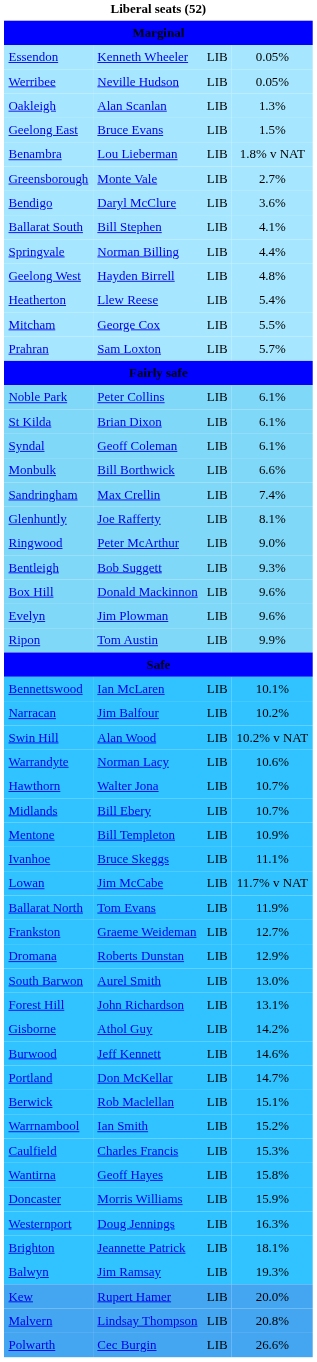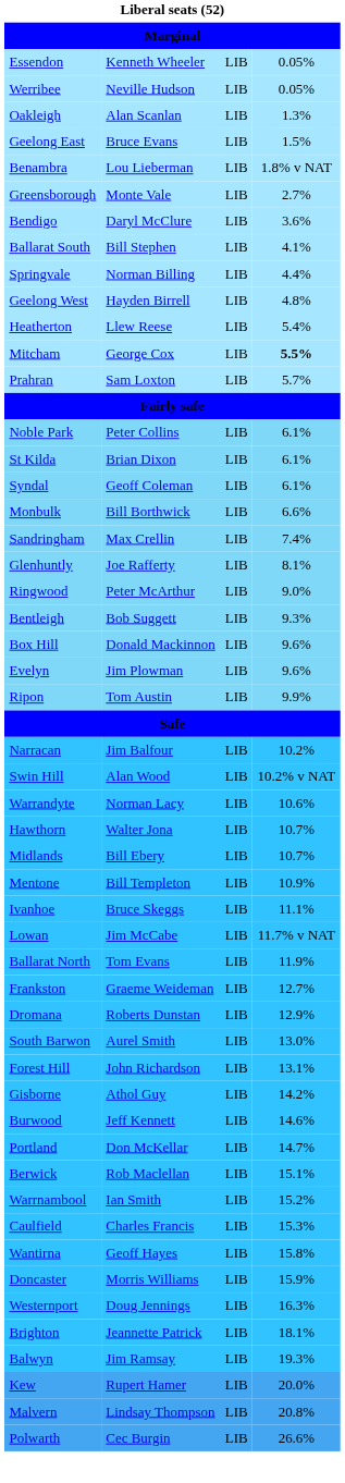Mitcham | column 4: normal -> bold
- row: Bennettswood | Ian McLaren | LIB | 10.1%
